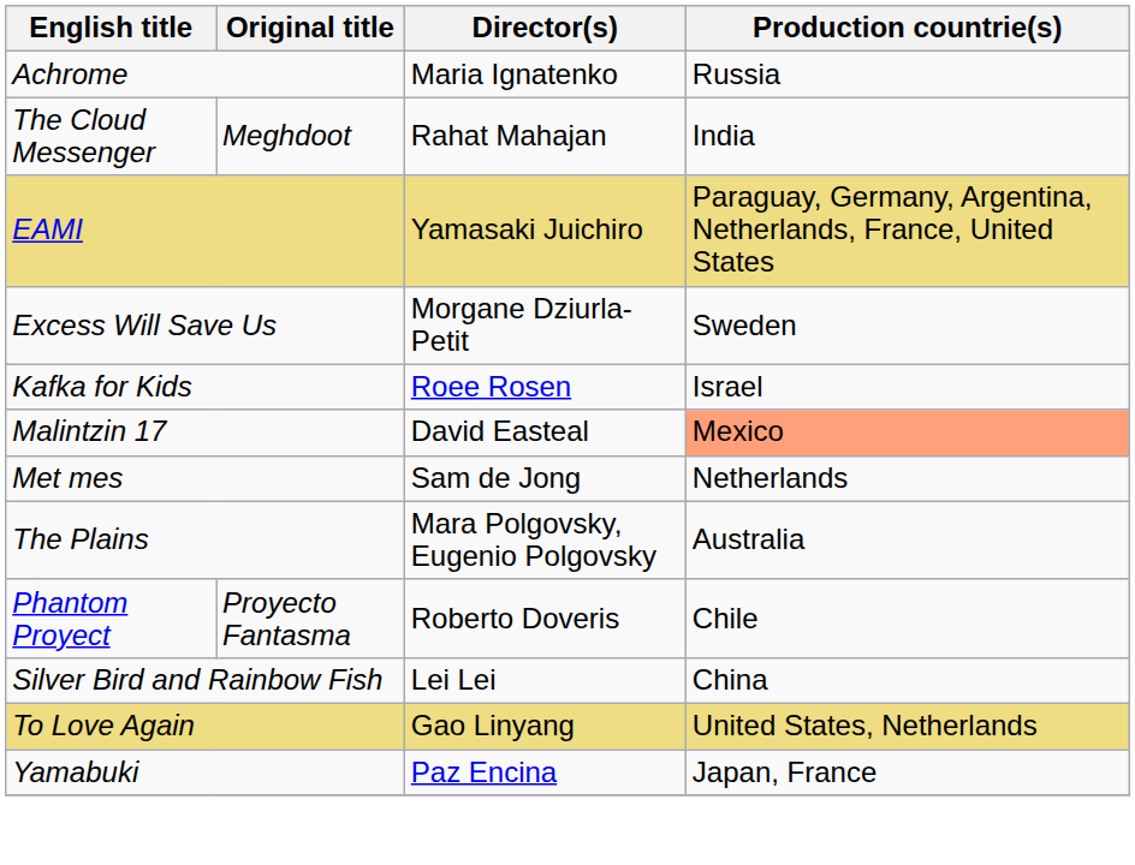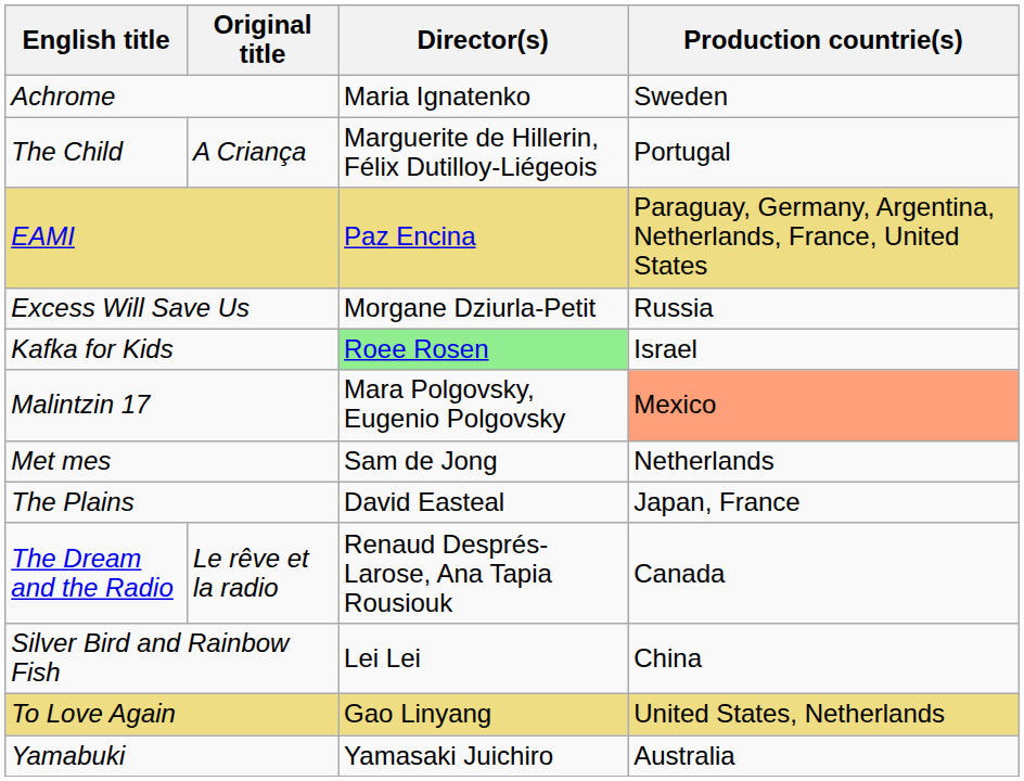Achrome | Production countrie(s): Russia -> Sweden
+ row: The Child | A Criança | Marguerite de Hillerin, Félix Dutilloy-Liégeois | Portugal
- row: The Cloud Messenger | Meghdoot | Rahat Mahajan | India
EAMI | Director(s): Yamasaki Juichiro -> Paz Encina
Excess Will Save Us | Production countrie(s): Sweden -> Russia
Kafka for Kids | Director(s): no background -> lightgreen background
Malintzin 17 | Director(s): David Easteal -> Mara Polgovsky, Eugenio Polgovsky
The Plains | Director(s): Mara Polgovsky, Eugenio Polgovsky -> David Easteal
The Plains | Production countrie(s): Australia -> Japan, France
- row: Phantom Proyect | Proyecto Fantasma | Roberto Doveris | Chile
+ row: The Dream and the Radio | Le rêve et la radio | Renaud Després-Larose, Ana Tapia Rousiouk | Canada
Yamabuki | Director(s): Paz Encina -> Yamasaki Juichiro
Yamabuki | Production countrie(s): Japan, France -> Australia
